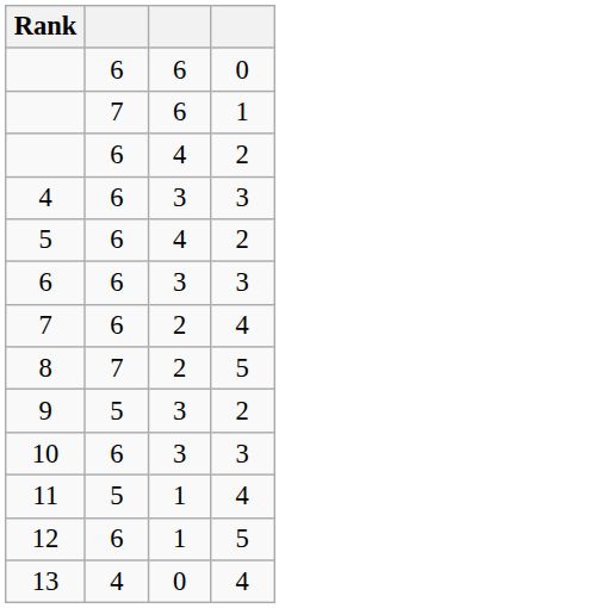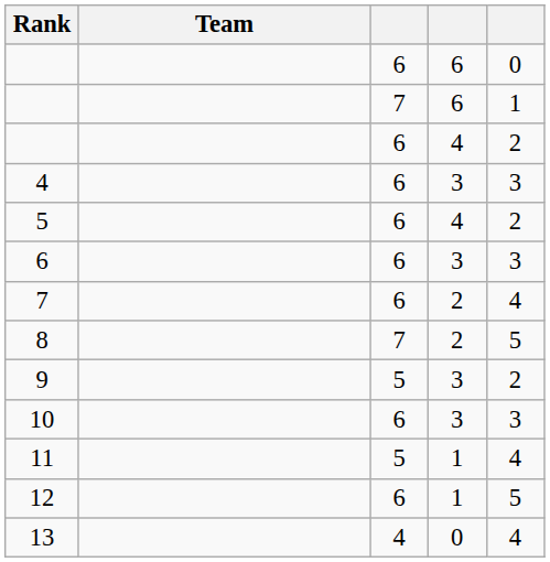+ column: Team
